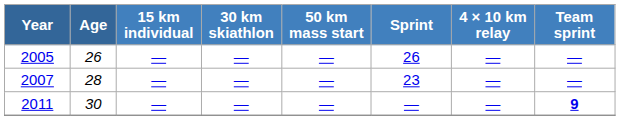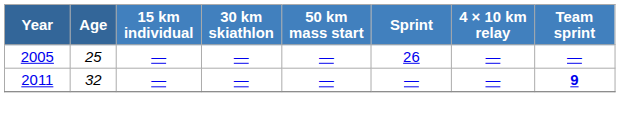2005 | Age: 26 -> 25
- row: 2007 | 28 | — | — | — | 23 | — | —
2011 | Age: 30 -> 32
